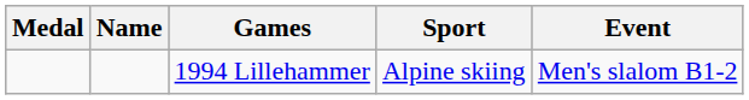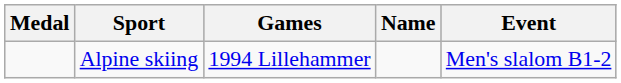columns swapped: Name <-> Sport
